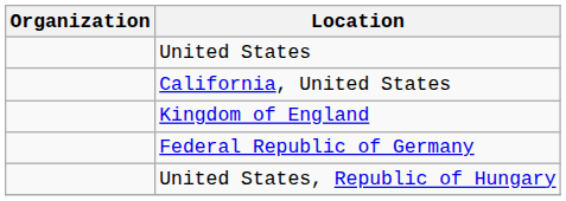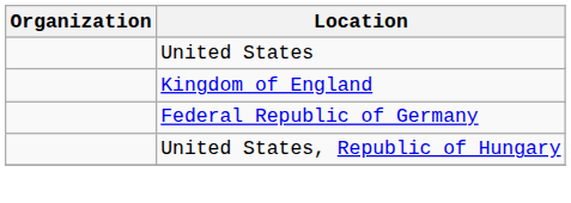- row: California, United States
